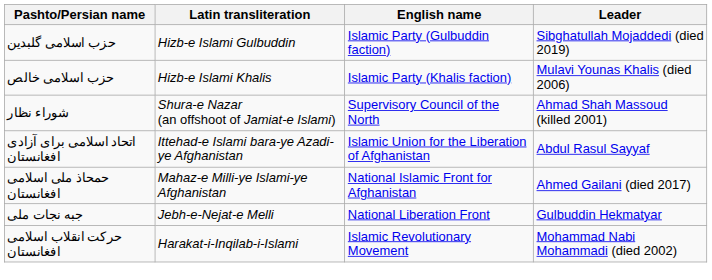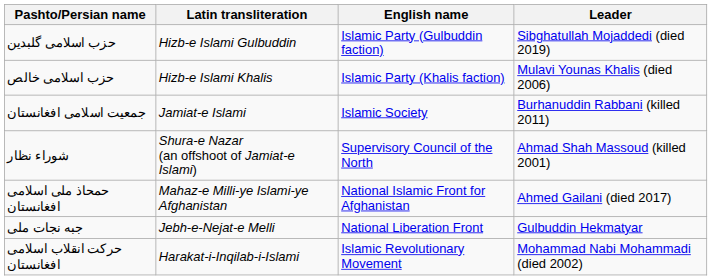+ row: جمعیت اسلامی افغانستان | Jamiat-e Islami | Islamic Society | Burhanuddin Rabbani (killed 2011)
- row: اتحاد اسلامی برای آزادی افغانستان | Ittehad-e Islami bara-ye Azadi-ye Afghanistan | Islamic Union for the Liberation of Afghanistan | Abdul Rasul Sayyaf
